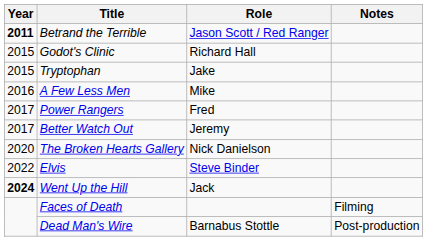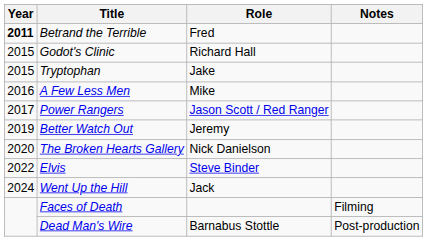Betrand the Terrible | Role: Jason Scott / Red Ranger -> Fred
Power Rangers | Role: Fred -> Jason Scott / Red Ranger
Better Watch Out | Year: 2017 -> 2019
Went Up the Hill | Year: bold -> normal
